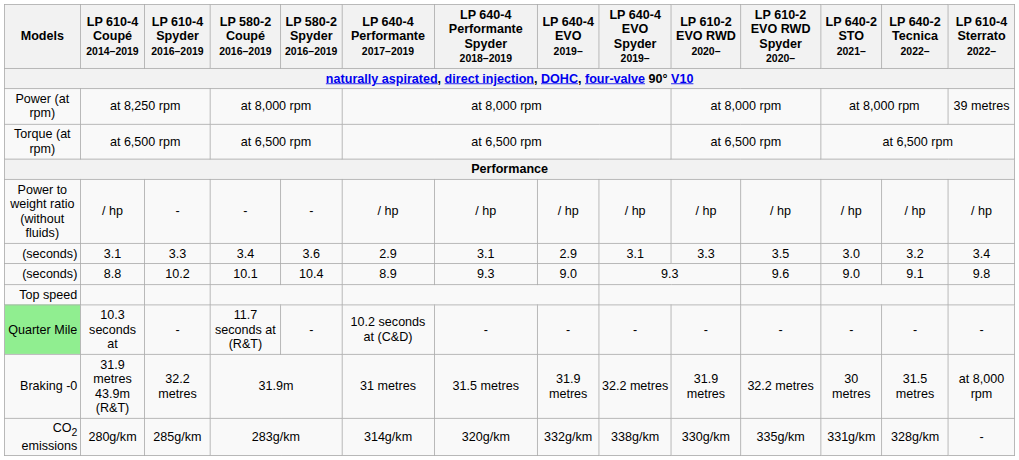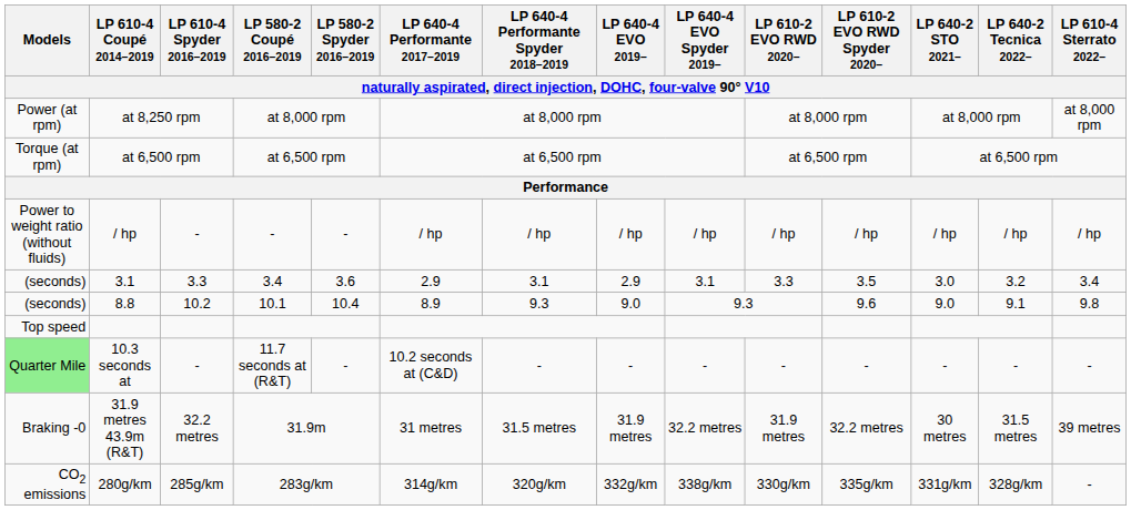at 8,250 rpm | LP 610-4 Sterrato 2022–: 39 metres -> at 8,000 rpm
31.9 metres 43.9m (R&T) | LP 610-4 Sterrato 2022–: at 8,000 rpm -> 39 metres
